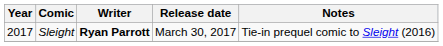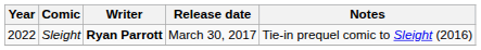Sleight | Year: 2017 -> 2022
